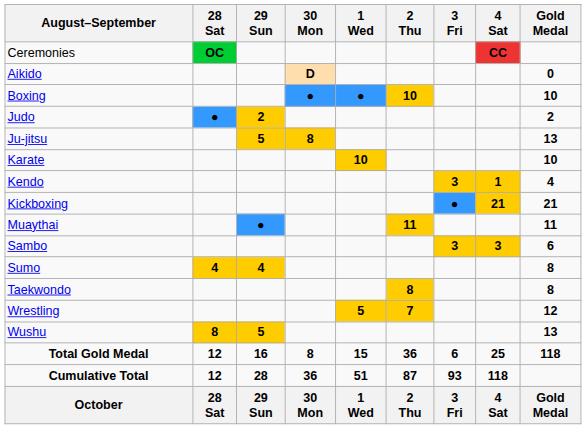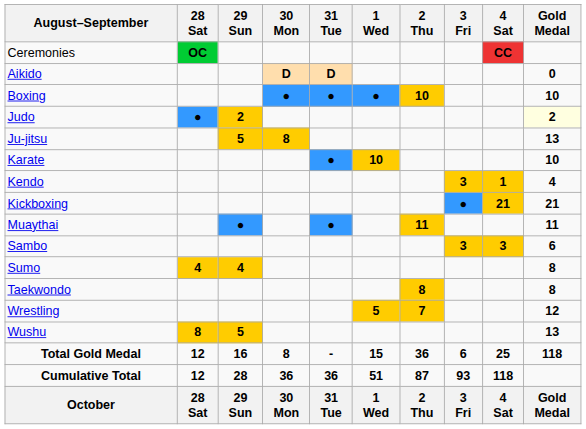+ column: 31 Tue | D | ● | ● | ● | - | 36 | 31 Tue
Judo | Gold Medal: no background -> lightyellow background
